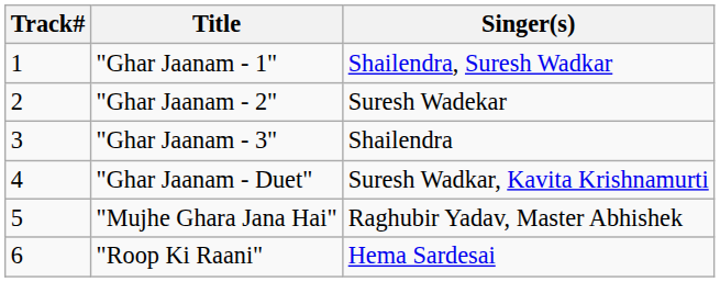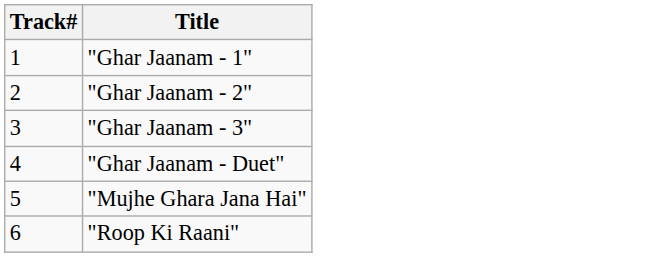- column: Singer(s) | Shailendra, Suresh Wadkar | Suresh Wadekar | Shailendra | Suresh Wadkar, Kavita Krishnamurti | Raghubir Yadav, Master Abhishek | Hema Sardesai
